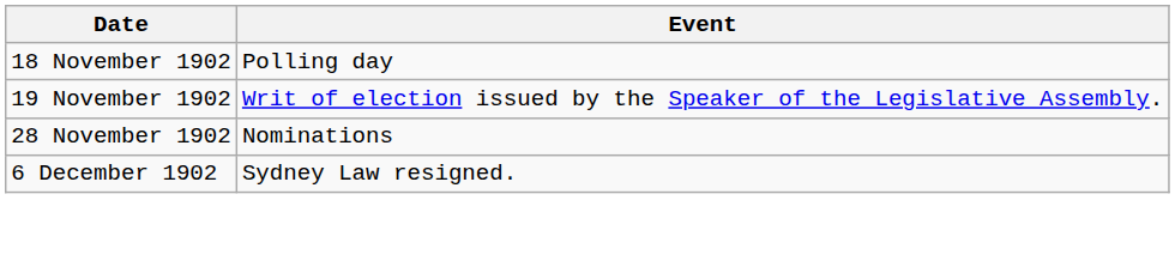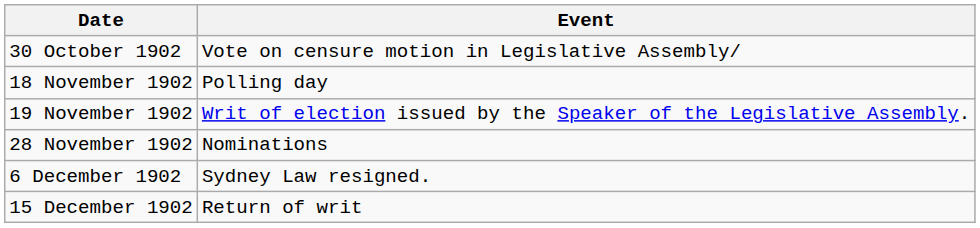+ row: 30 October 1902 | Vote on censure motion in Legislative Assembly/
+ row: 15 December 1902 | Return of writ
